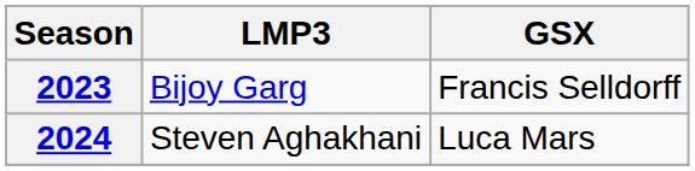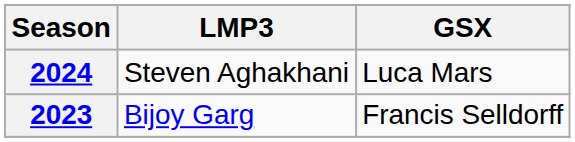rows swapped: 2023 <-> 2024
